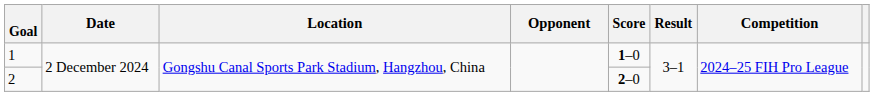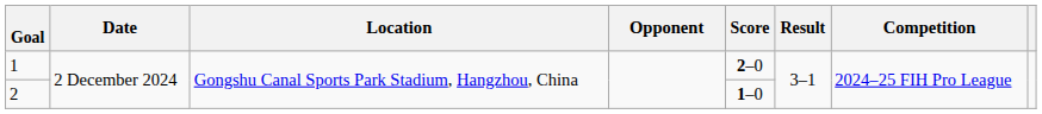1 | Score: 1–0 -> 2–0
2 | Score: 2–0 -> 1–0
